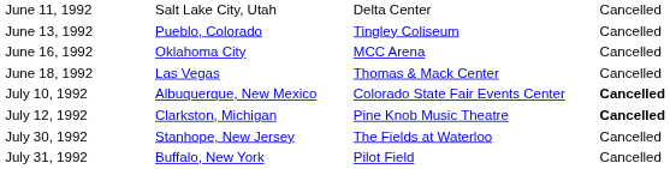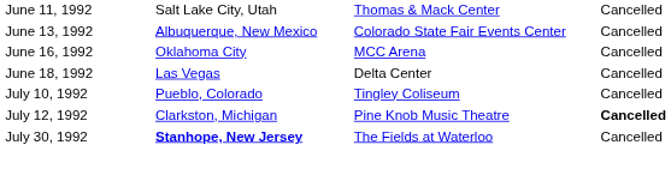June 11, 1992 | column 3: Delta Center -> Thomas & Mack Center
June 13, 1992 | column 2: Pueblo, Colorado -> Albuquerque, New Mexico
June 13, 1992 | column 3: Tingley Coliseum -> Colorado State Fair Events Center
June 18, 1992 | column 3: Thomas & Mack Center -> Delta Center
July 10, 1992 | column 2: Albuquerque, New Mexico -> Pueblo, Colorado
July 10, 1992 | column 3: Colorado State Fair Events Center -> Tingley Coliseum
July 10, 1992 | column 4: bold -> normal
July 30, 1992 | column 2: normal -> bold
- row: July 31, 1992 | Buffalo, New York | Pilot Field | Cancelled
